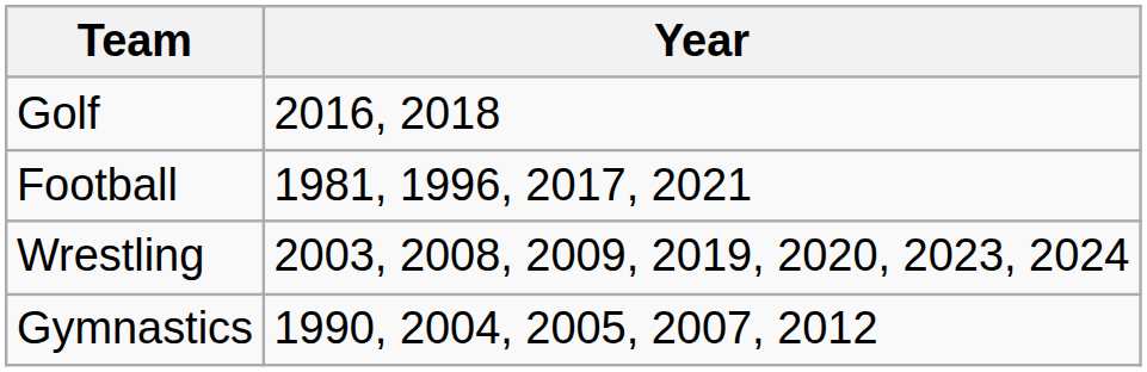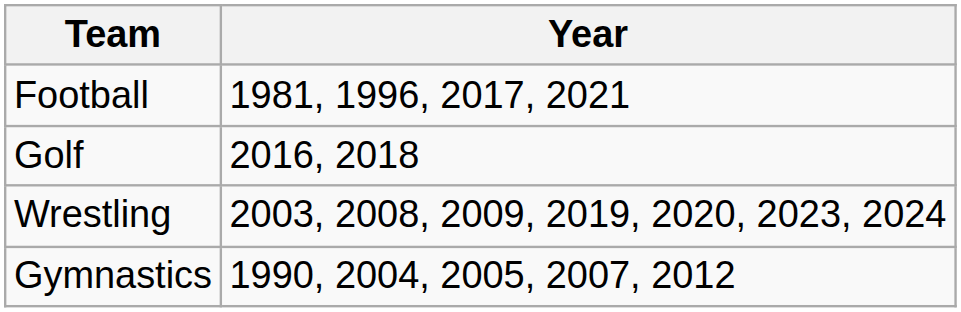rows swapped: Football <-> Golf
